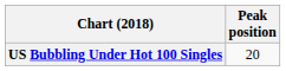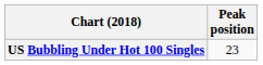US Bubbling Under Hot 100 Singles | Peak position: 20 -> 23
